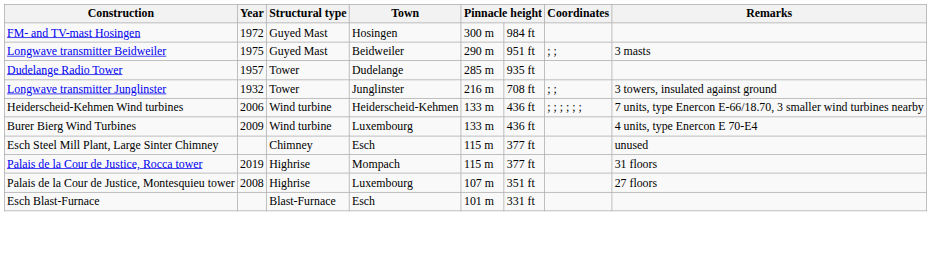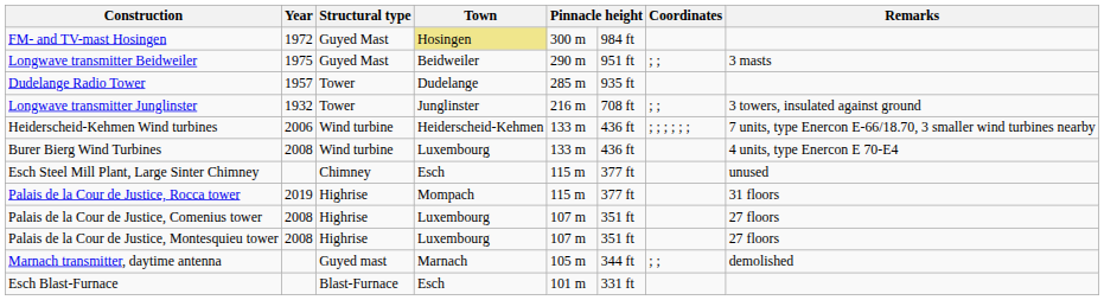FM- and TV-mast Hosingen | Town: no background -> khaki background
Burer Bierg Wind Turbines | Year: 2009 -> 2008
+ row: Palais de la Cour de Justice, Comenius tower | 2008 | Highrise | Luxembourg | 107 m | 351 ft | 27 floors
+ row: Marnach transmitter, daytime antenna | Guyed mast | Marnach | 105 m | 344 ft | ; ; | demolished
